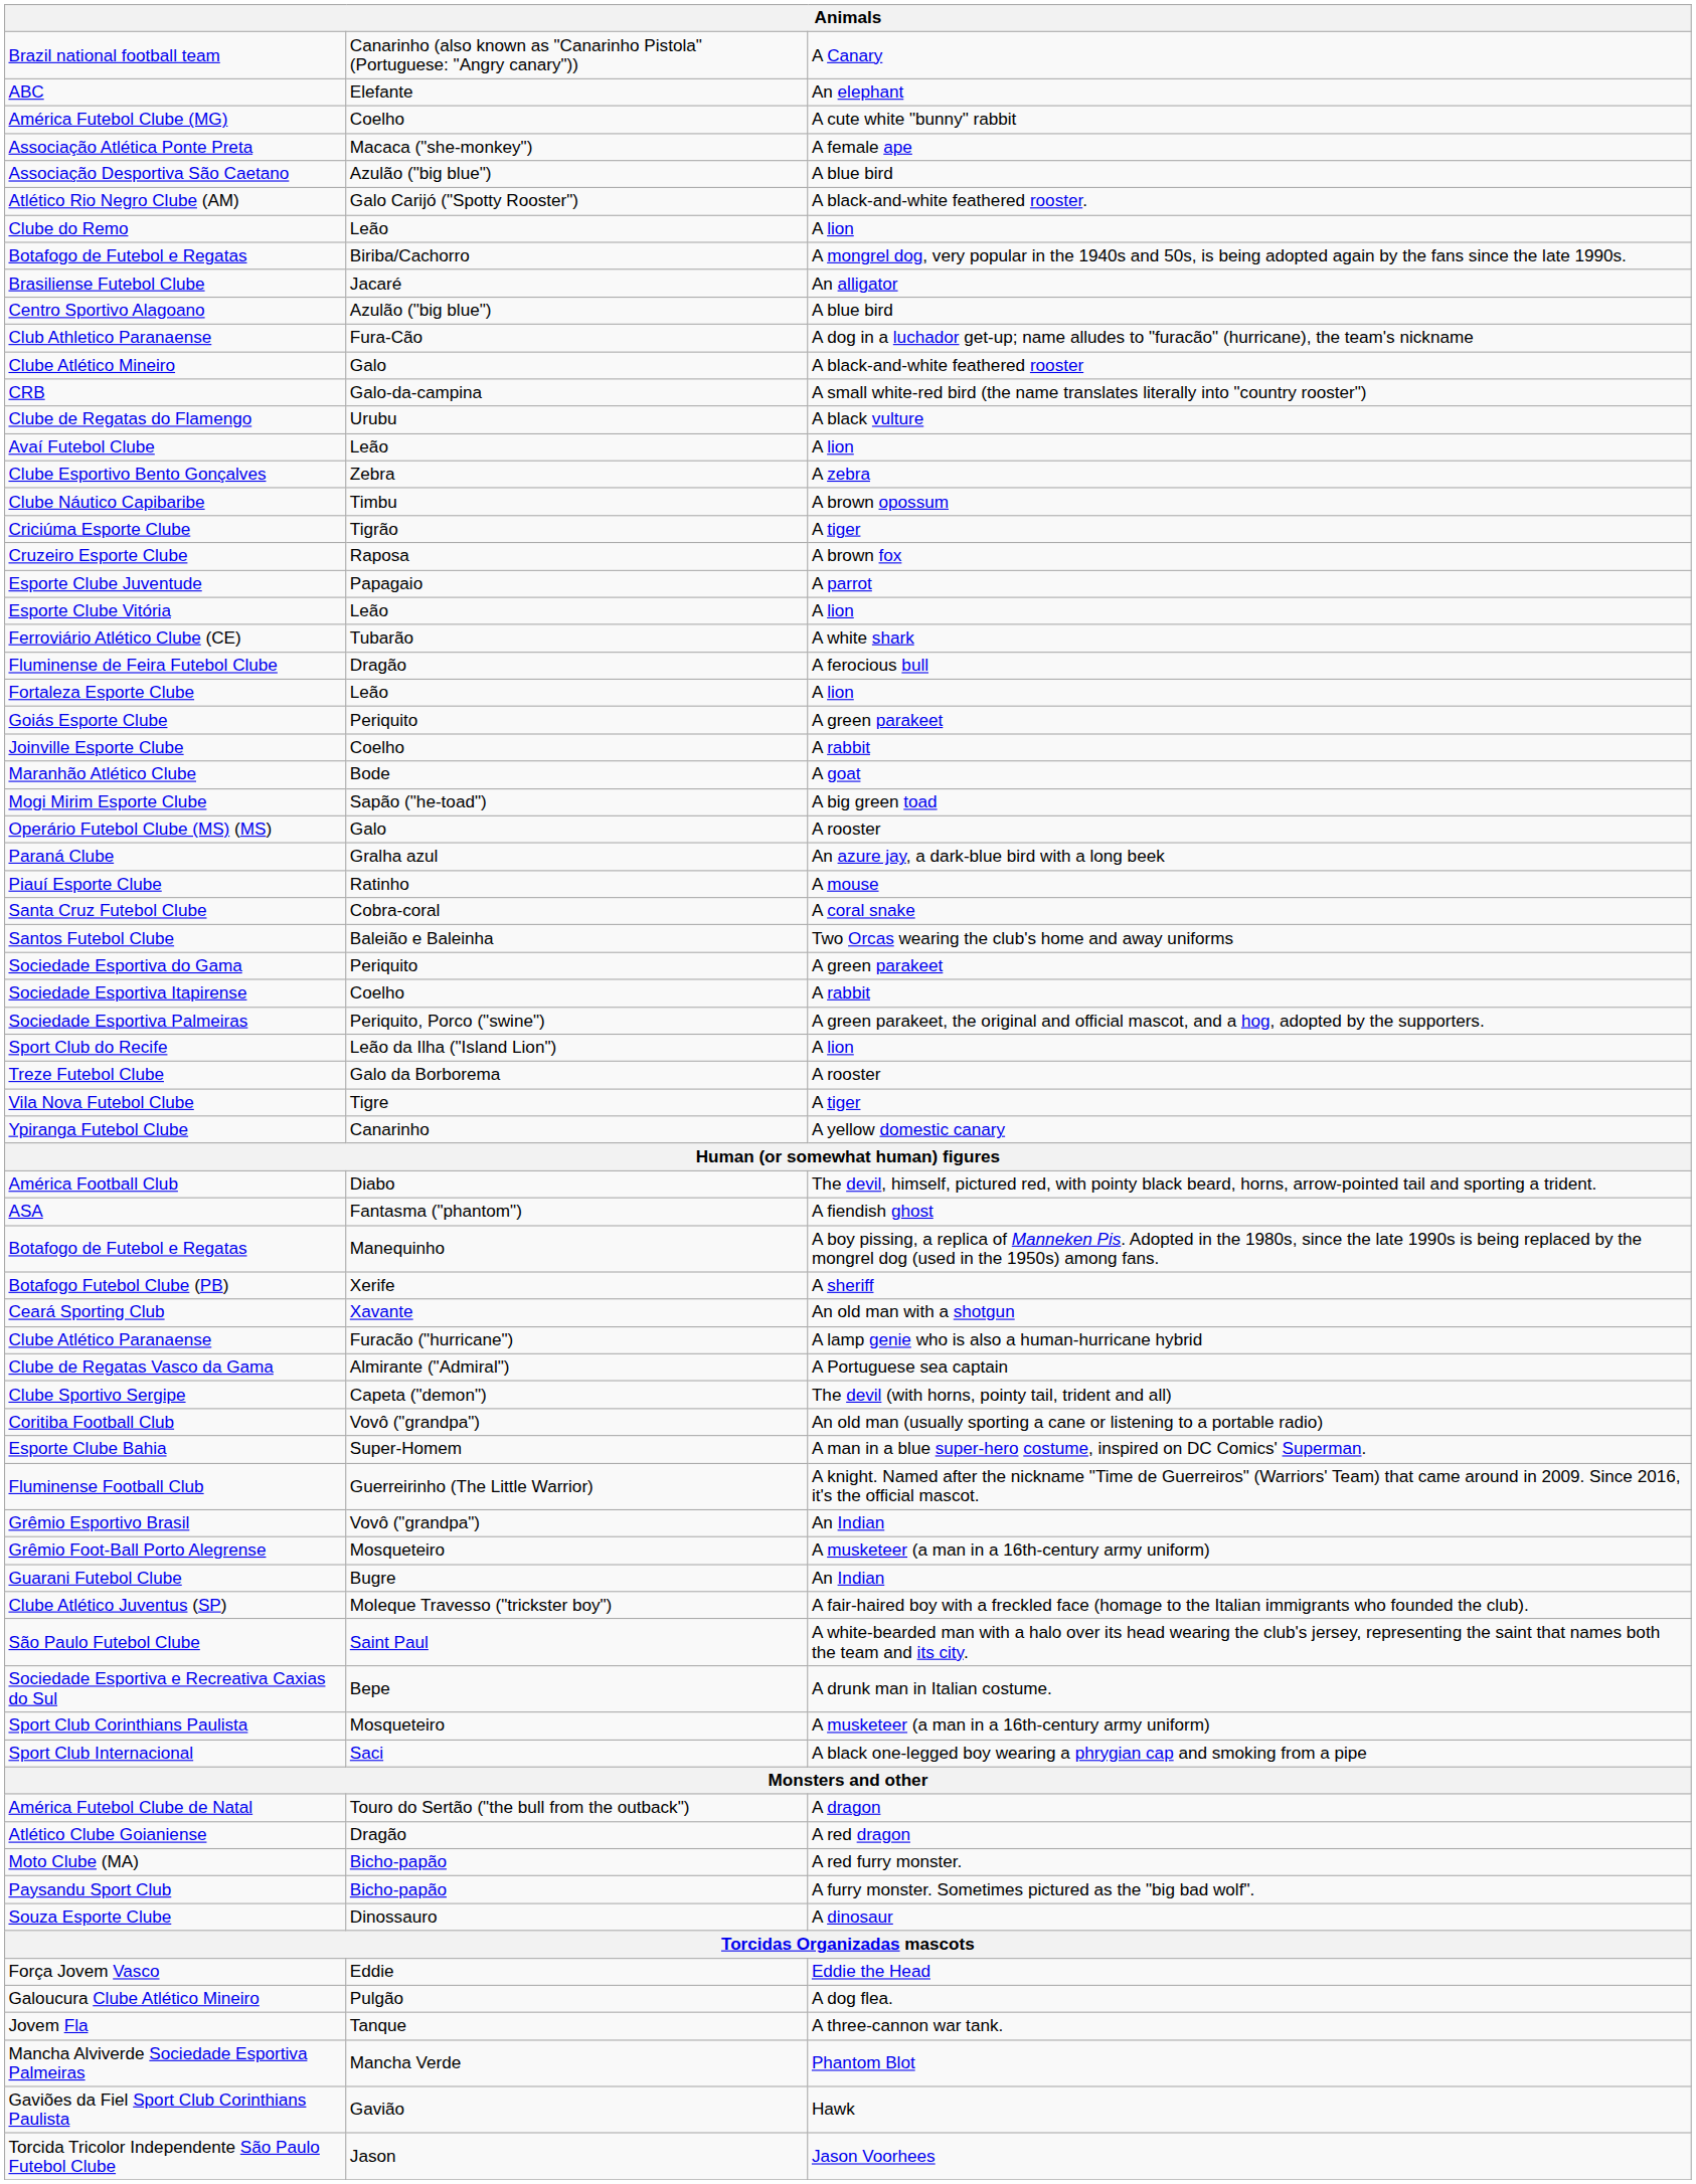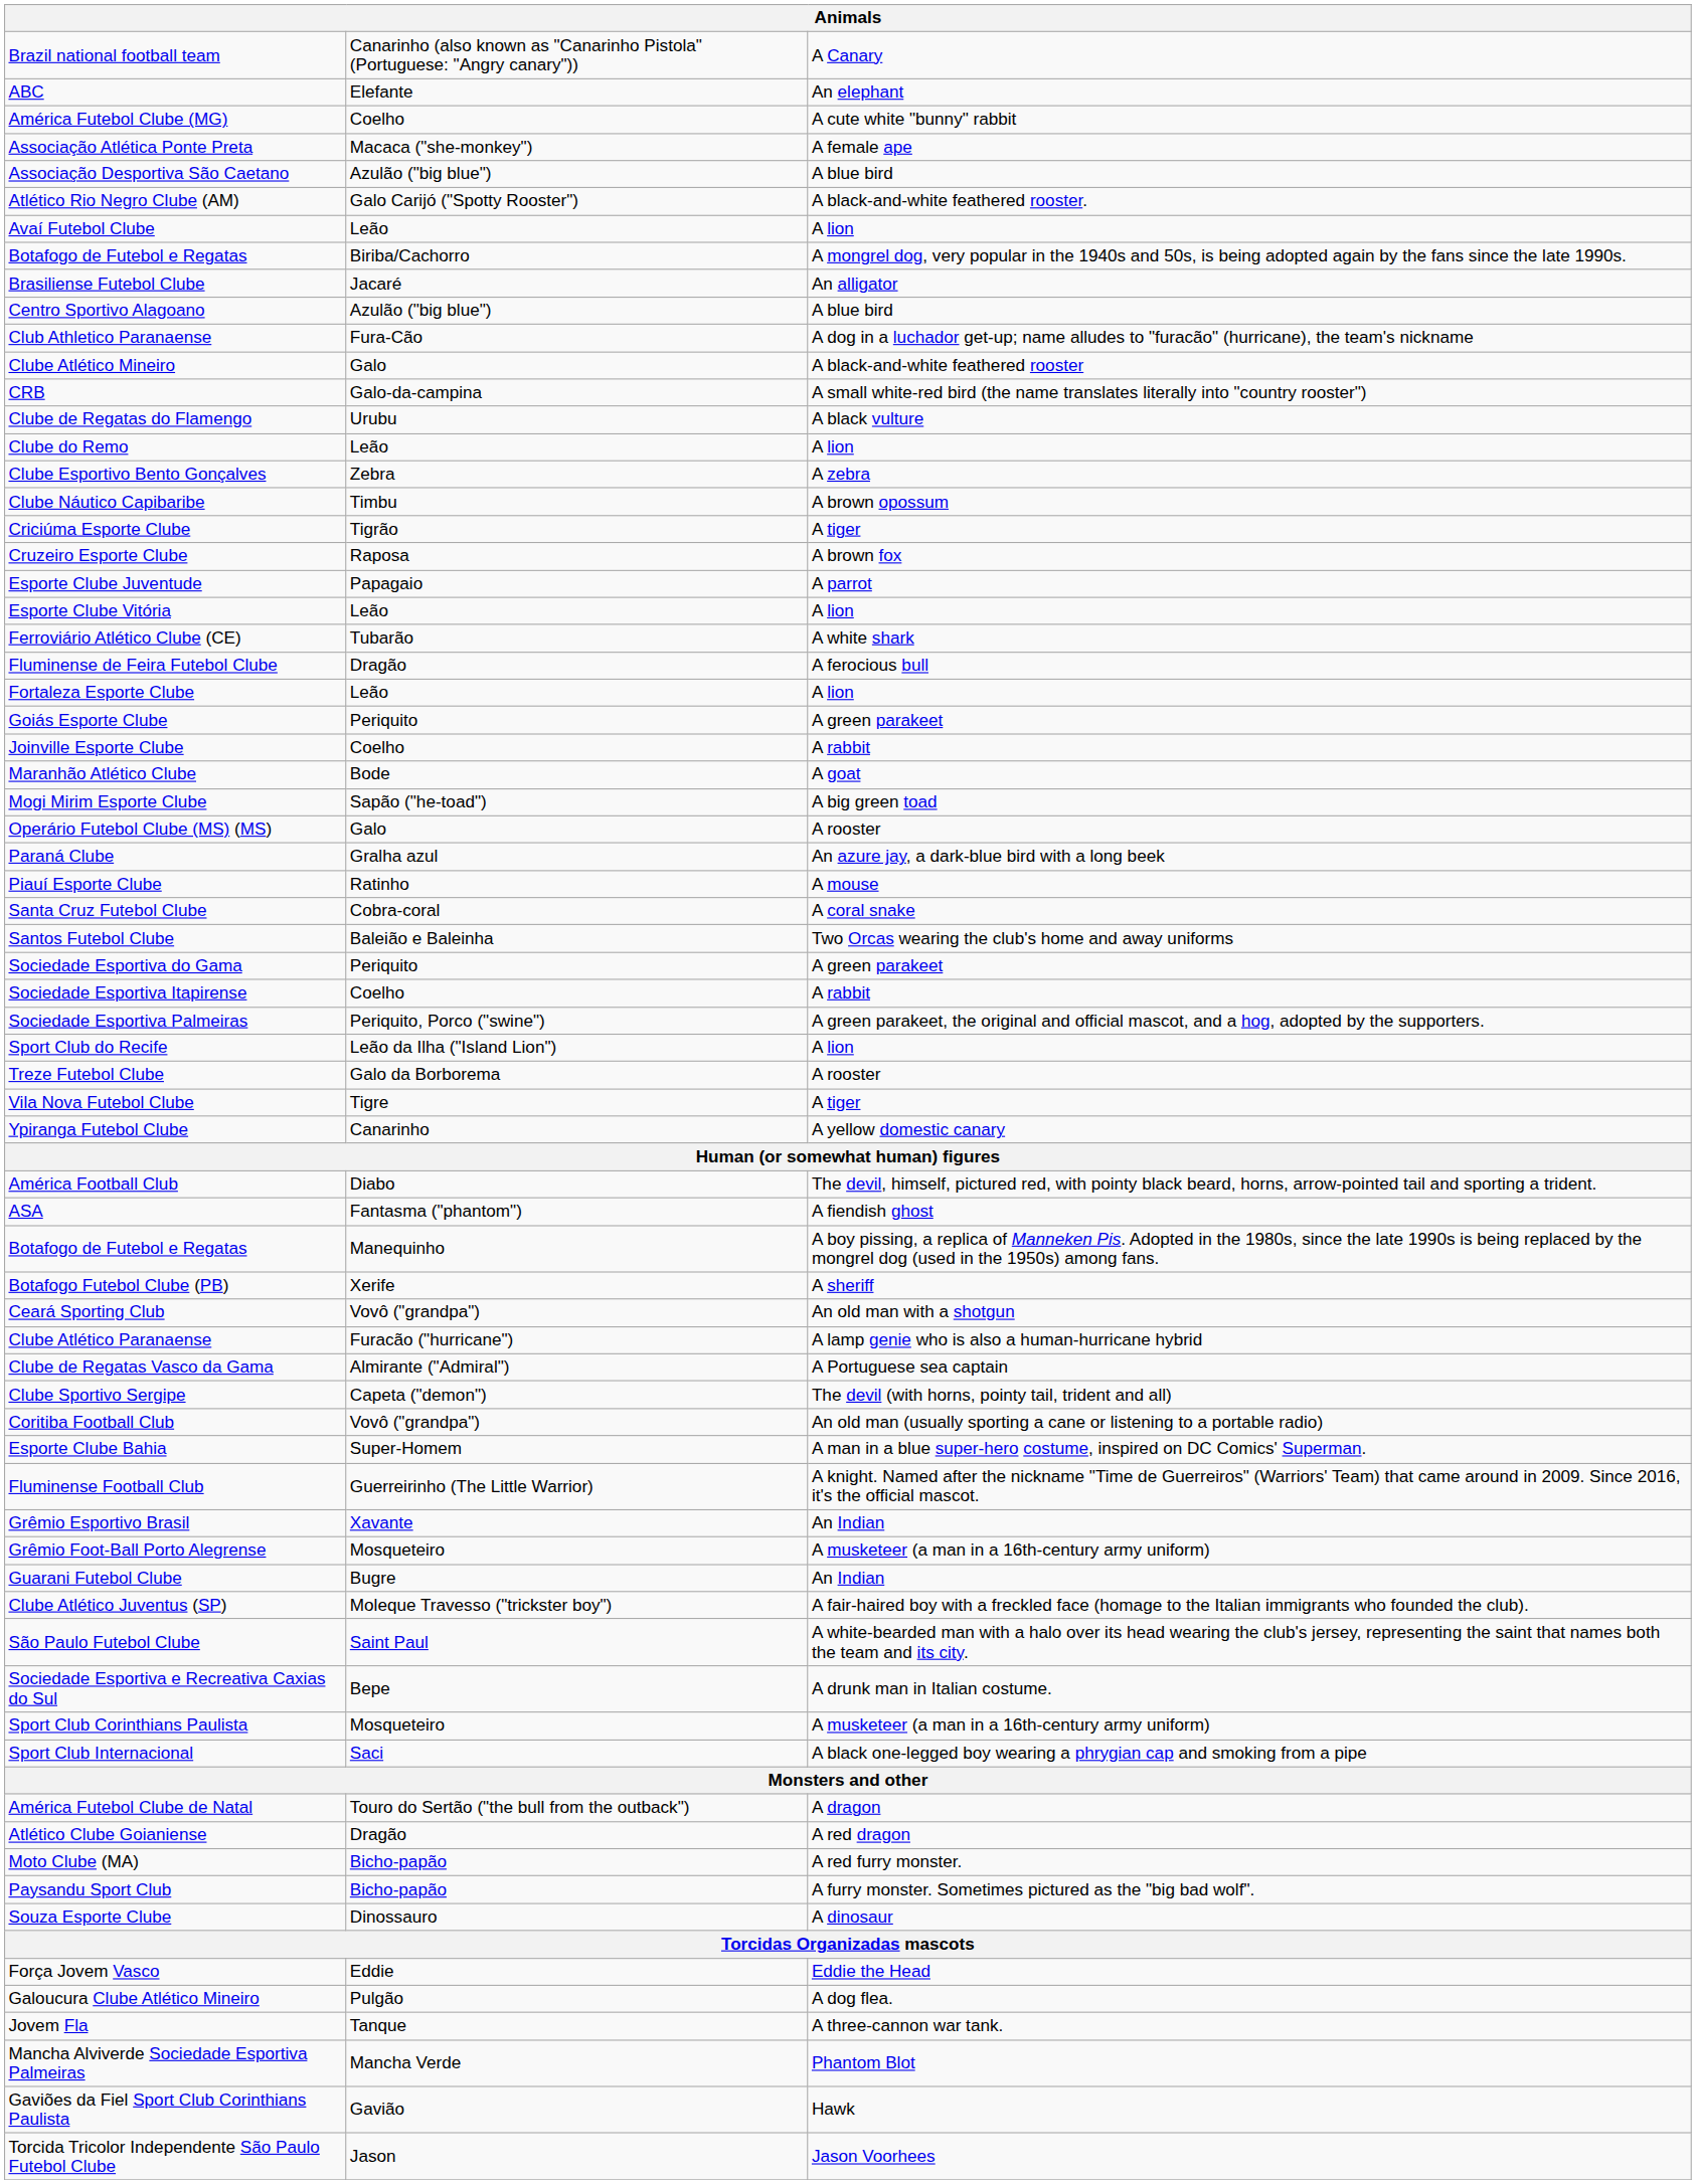rows swapped: Avaí Futebol Clube <-> Clube do Remo
Ceará Sporting Club | column 2: Xavante -> Vovô ("grandpa")
Grêmio Esportivo Brasil | column 2: Vovô ("grandpa") -> Xavante
